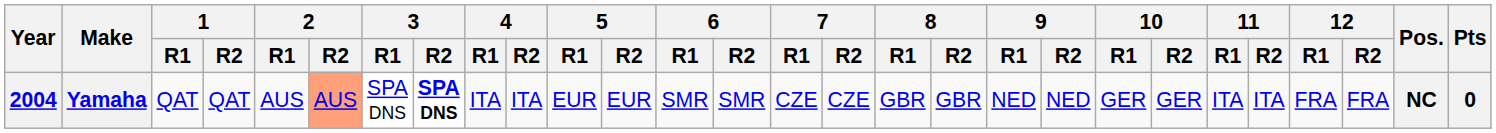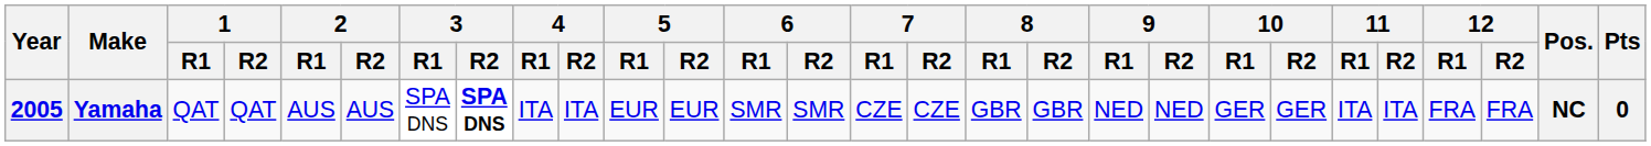Yamaha | Year: 2004 -> 2005
Yamaha | 2 / R2: lightsalmon background -> no background
